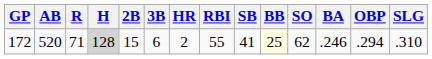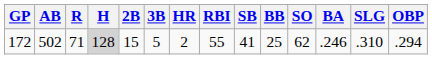columns swapped: OBP <-> SLG
172 | AB: 520 -> 502
172 | 3B: 6 -> 5
172 | BB: lightyellow background -> no background
